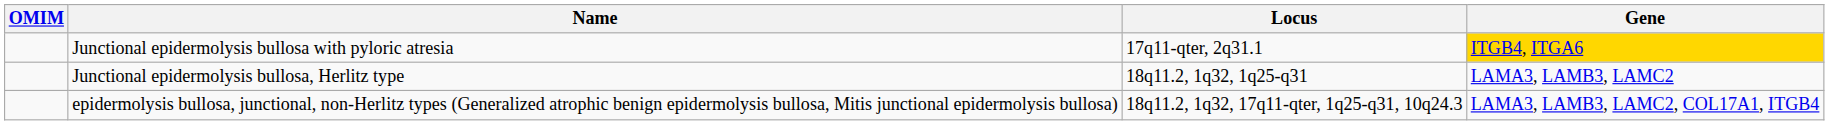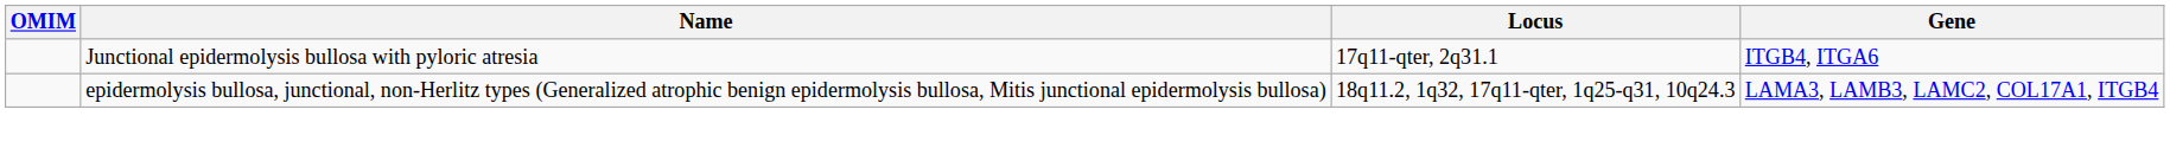Junctional epidermolysis bullosa with pyloric atresia | Gene: gold background -> no background
- row: Junctional epidermolysis bullosa, Herlitz type | 18q11.2, 1q32, 1q25-q31 | LAMA3, LAMB3, LAMC2
